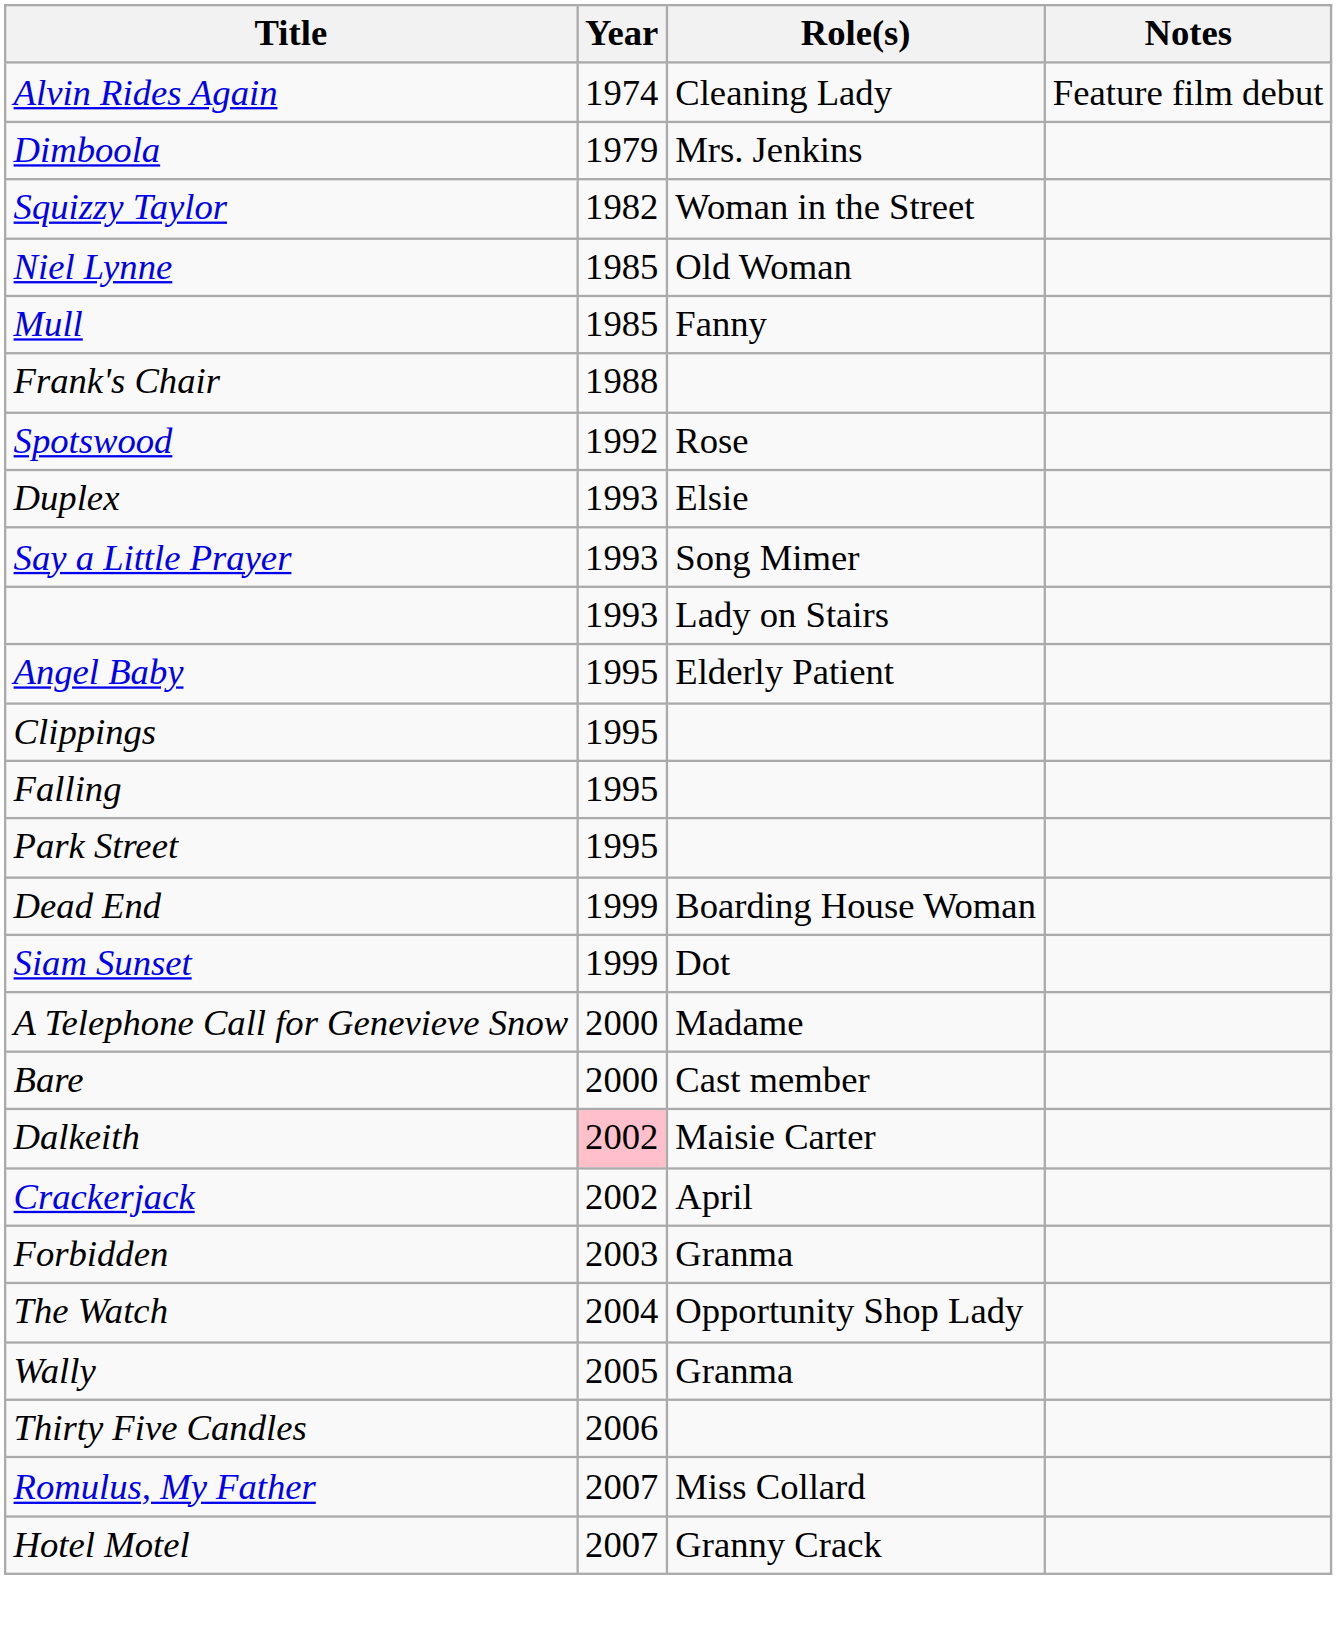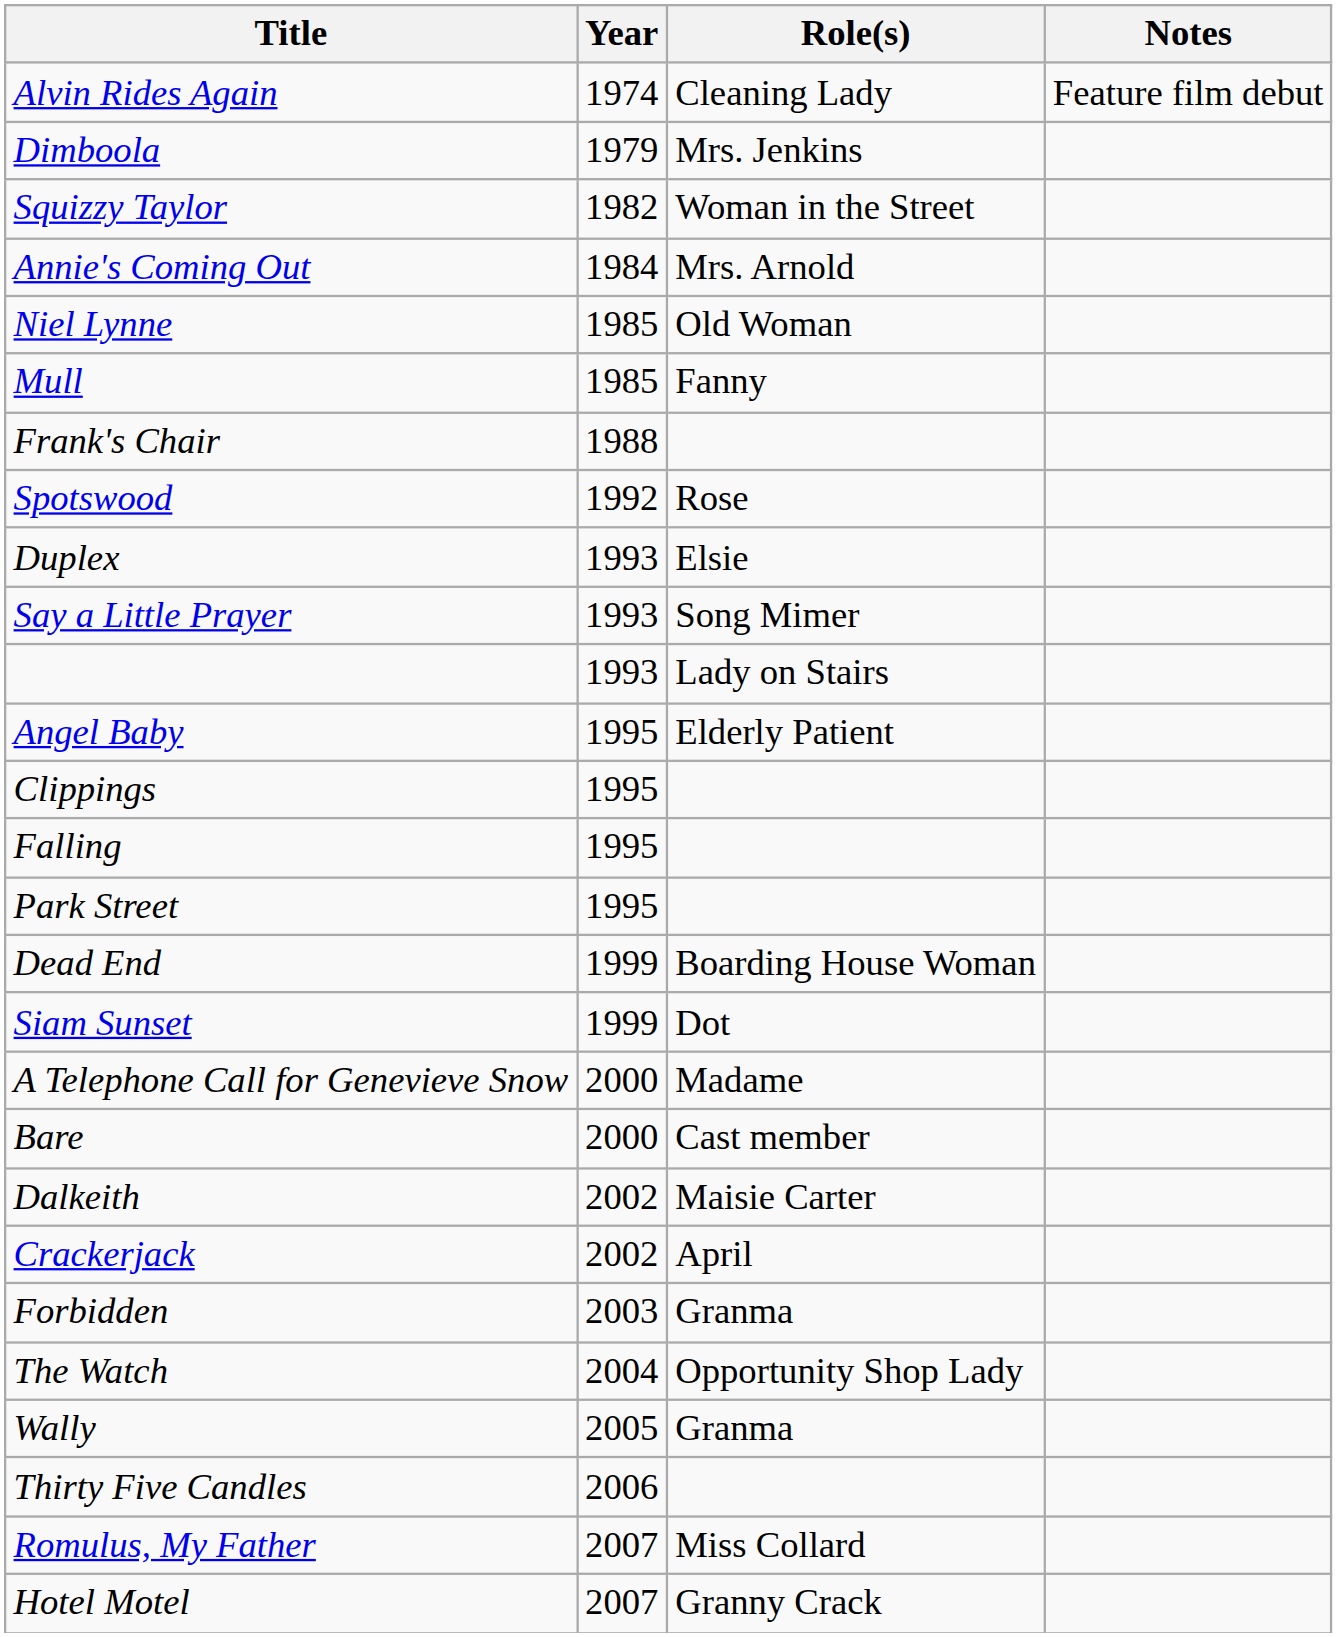+ row: Annie's Coming Out | 1984 | Mrs. Arnold
Dalkeith | Year: pink background -> no background
